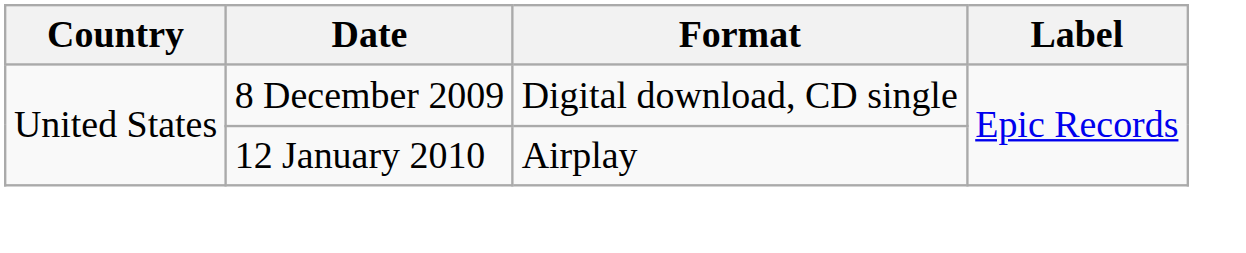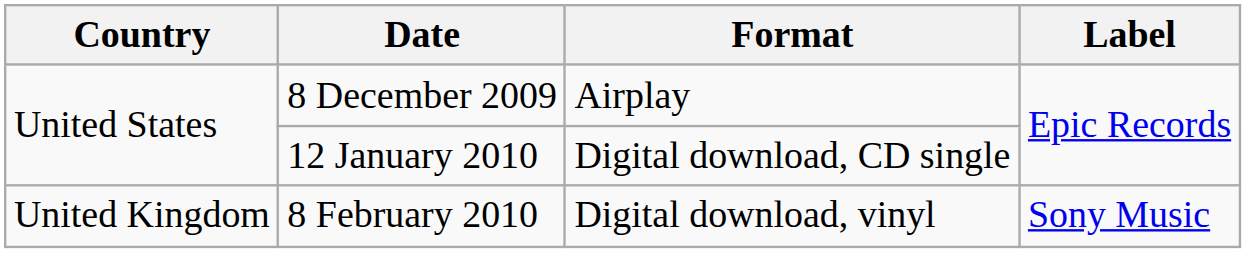8 December 2009 | Format: Digital download, CD single -> Airplay
12 January 2010 | Format: Airplay -> Digital download, CD single
+ row: United Kingdom | 8 February 2010 | Digital download, vinyl | Sony Music
